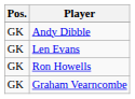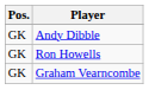- row: GK | Len Evans
